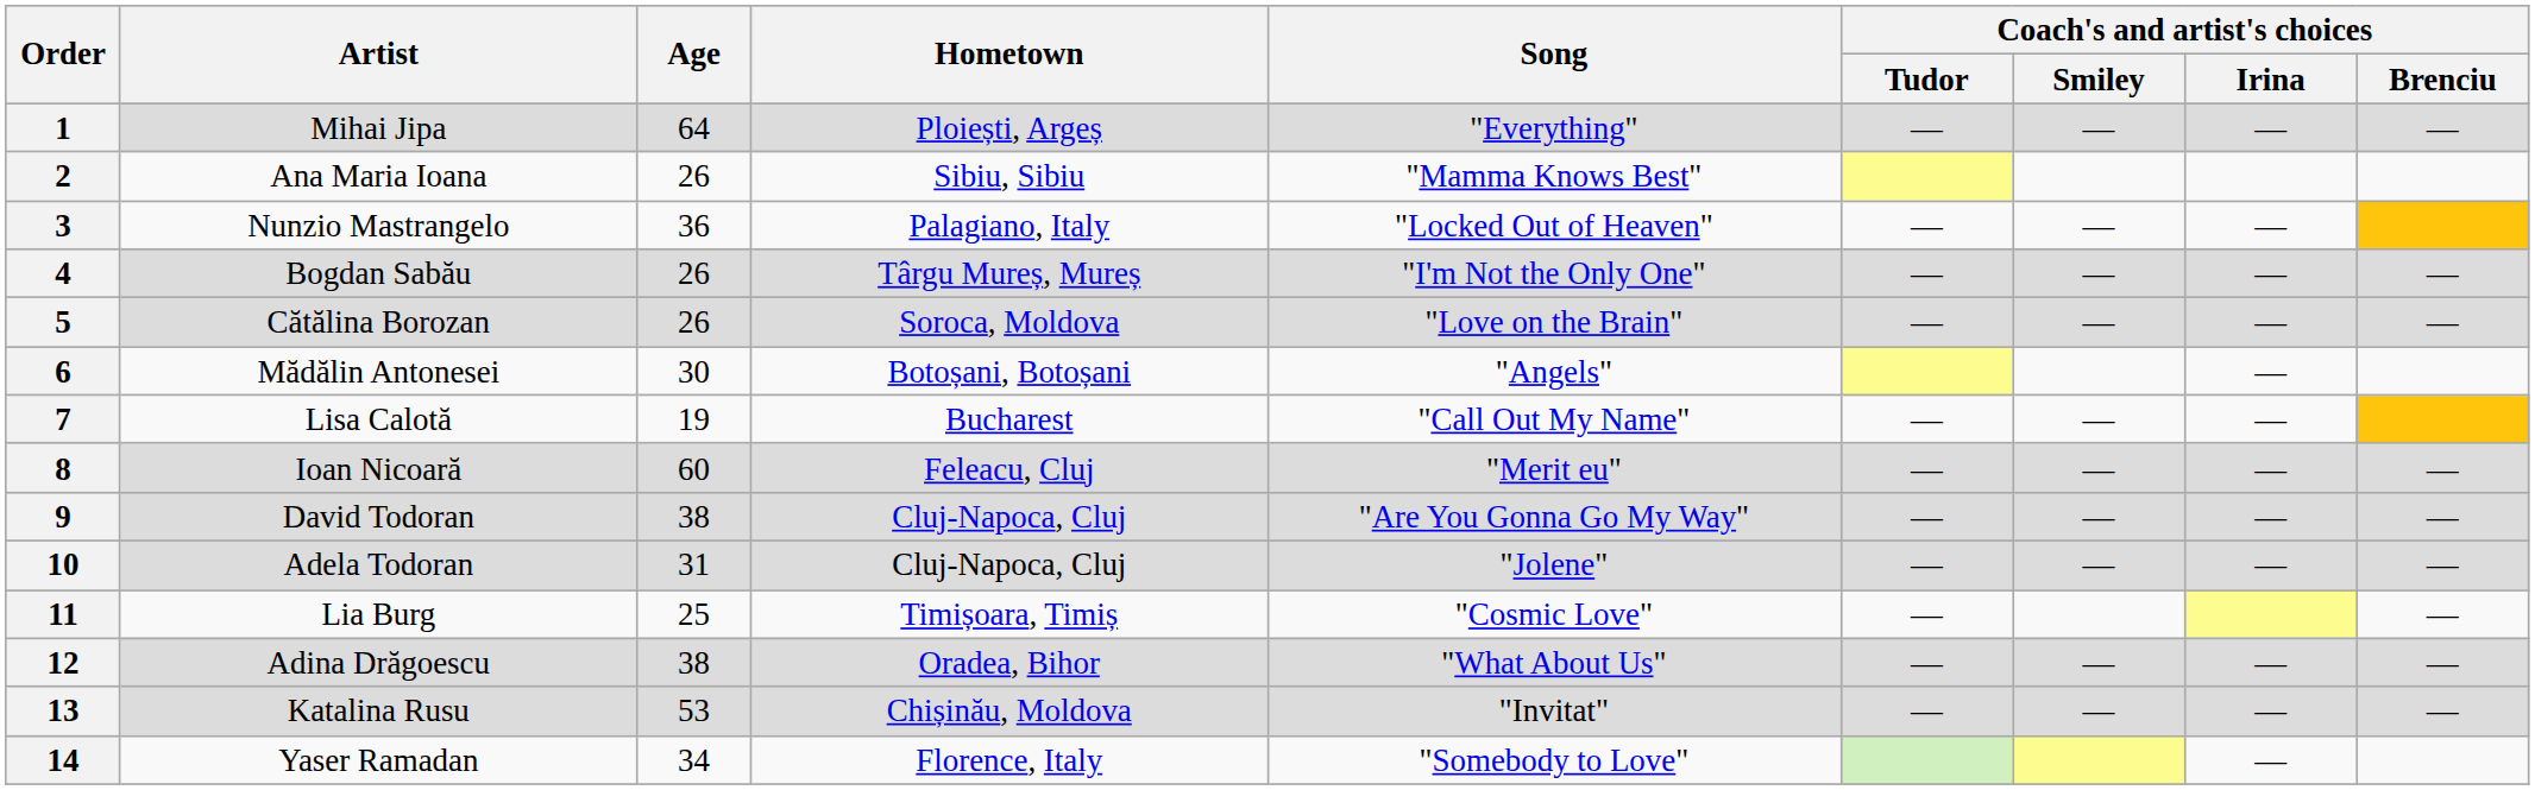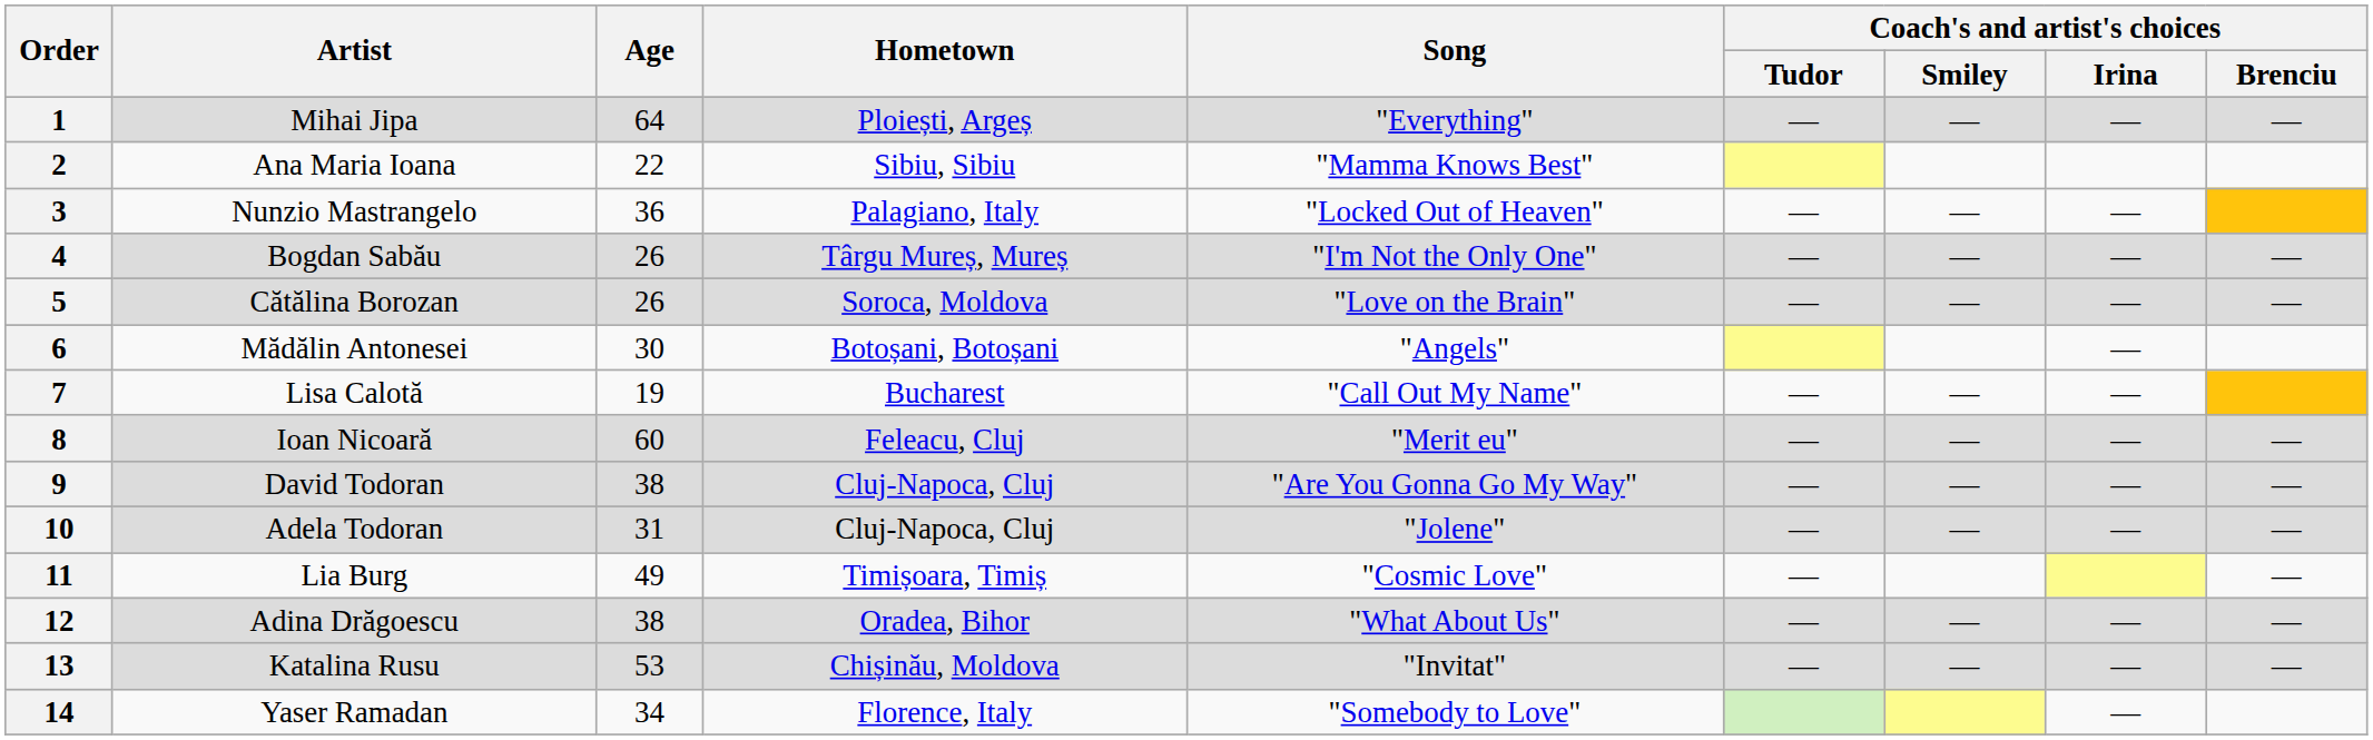2 | Age: 26 -> 22
11 | Age: 25 -> 49
